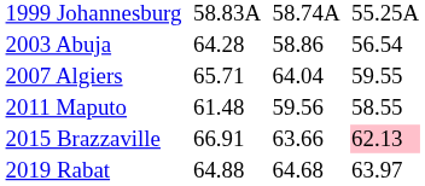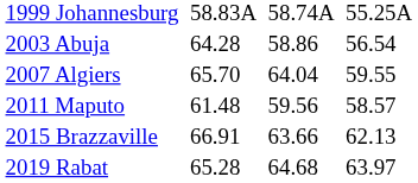2007 Algiers | column 3: 65.71 -> 65.70
2011 Maputo | column 7: 58.55 -> 58.57
2015 Brazzaville | column 7: pink background -> no background
2019 Rabat | column 3: 64.88 -> 65.28
